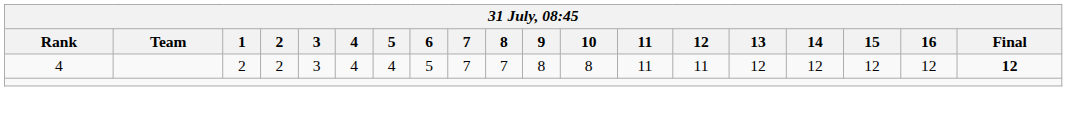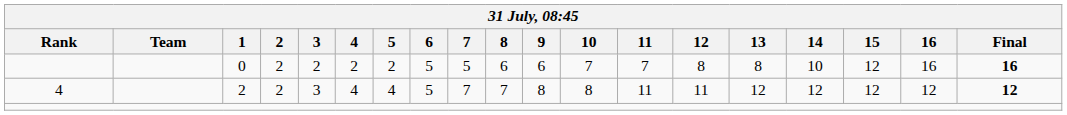+ row: 0 | 2 | 2 | 2 | 2 | 5 | 5 | 6 | 6 | 7 | 7 | 8 | 8 | 10 | 12 | 16 | 16
